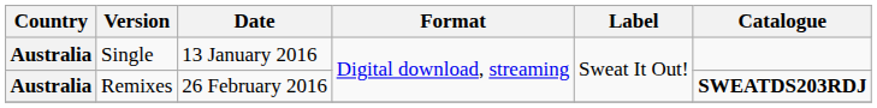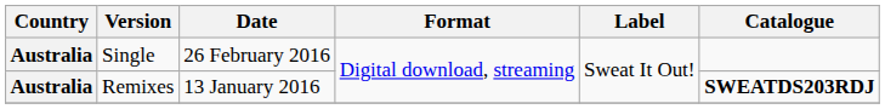Single | Date: 13 January 2016 -> 26 February 2016
Remixes | Date: 26 February 2016 -> 13 January 2016
